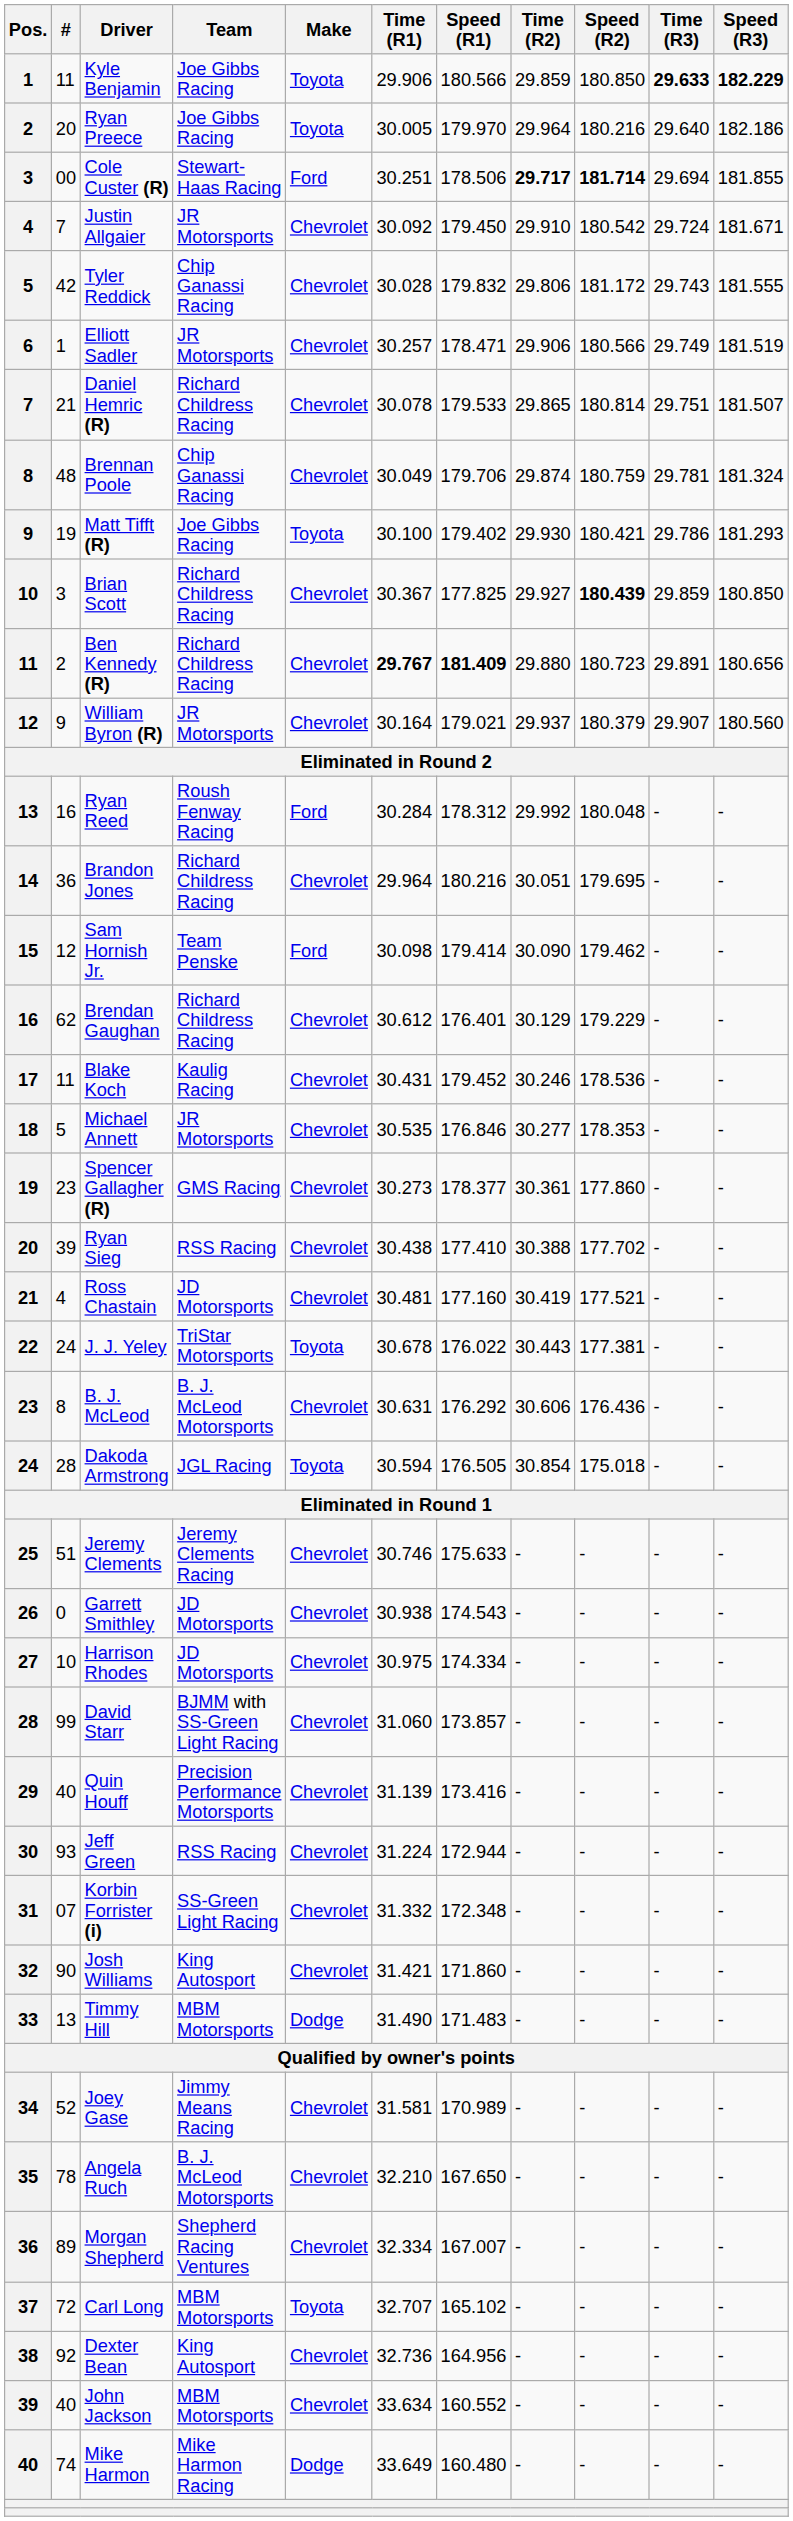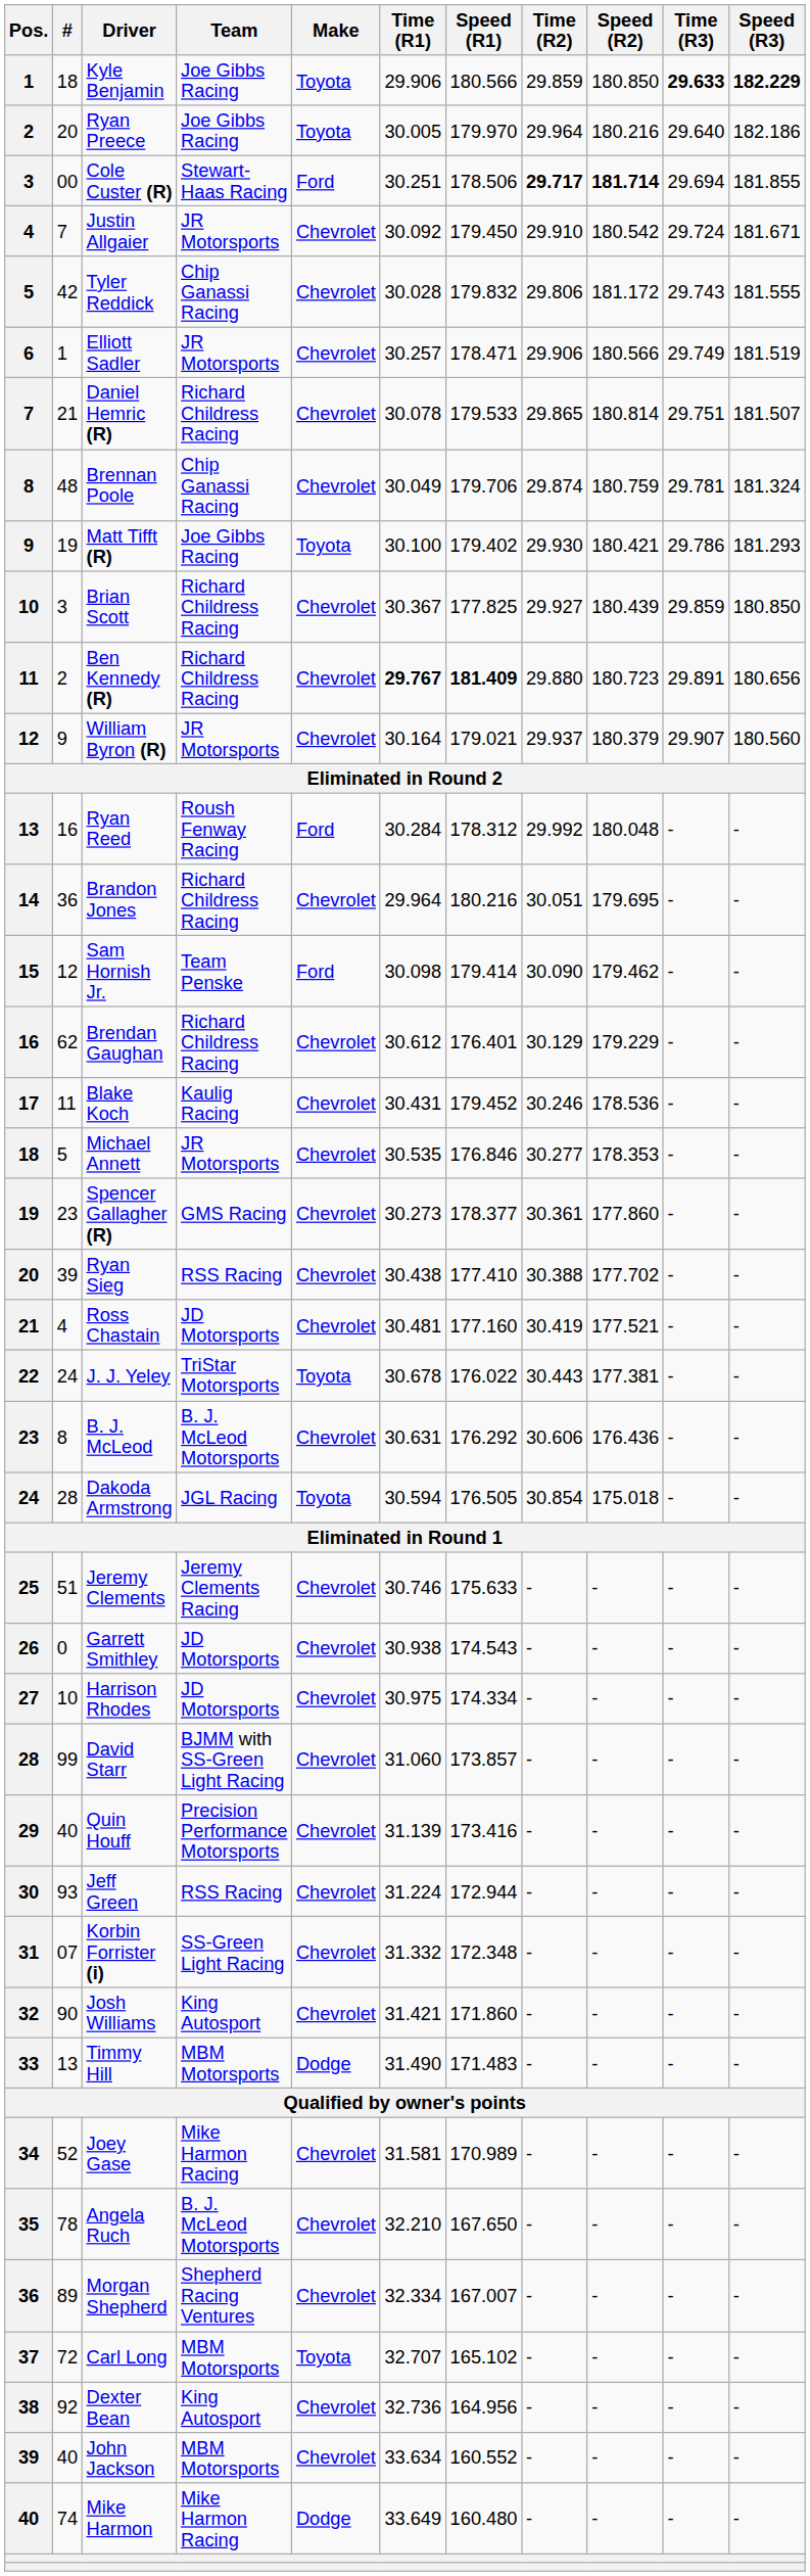Kyle Benjamin | #: 11 -> 18
Brian Scott | Speed (R2): bold -> normal
Joey Gase | Team: Jimmy Means Racing -> Mike Harmon Racing
